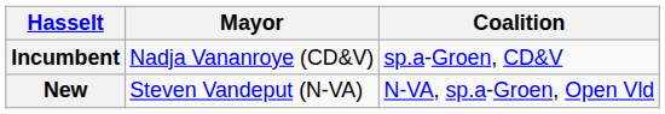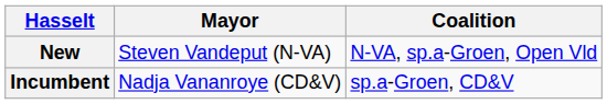rows swapped: Incumbent <-> New
